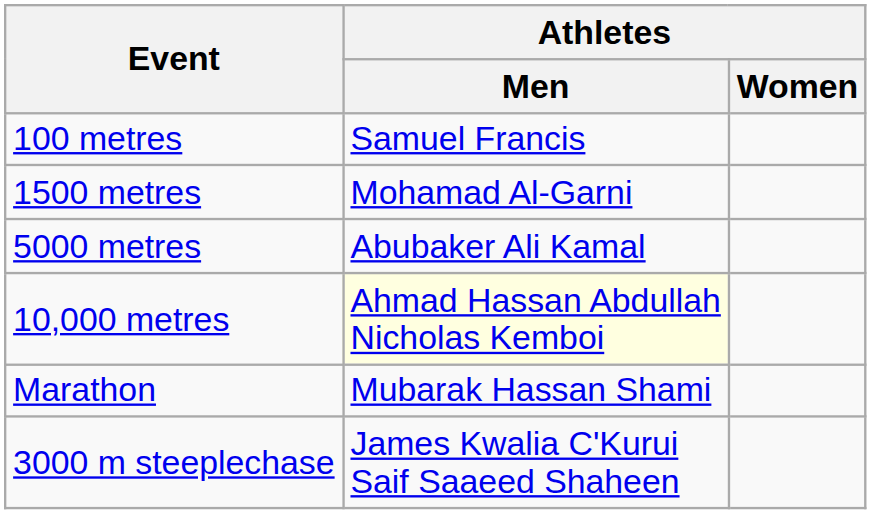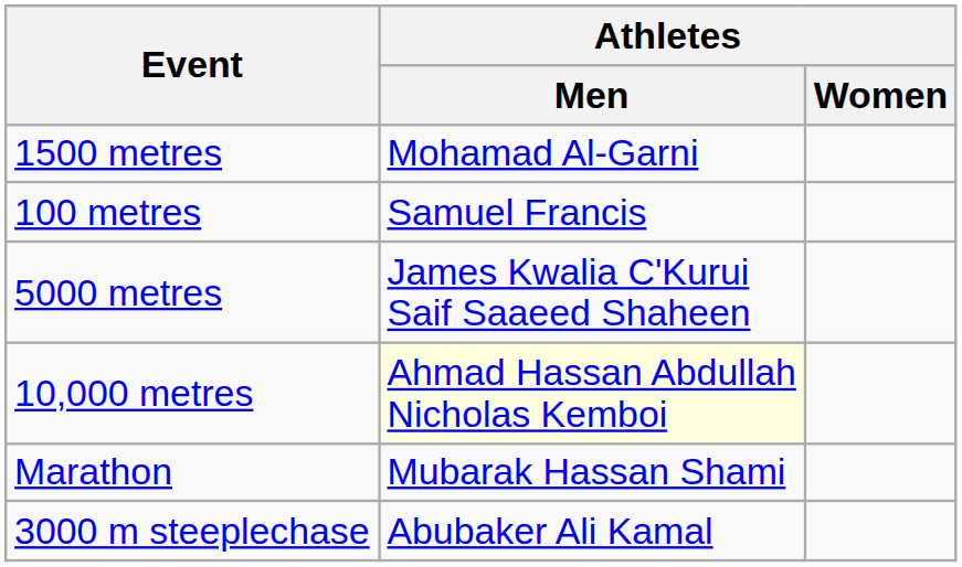rows swapped: 100 metres <-> 1500 metres
5000 metres | Athletes / Men: Abubaker Ali Kamal -> James Kwalia C'Kurui Saif Saaeed Shaheen
3000 m steeplechase | Athletes / Men: James Kwalia C'Kurui Saif Saaeed Shaheen -> Abubaker Ali Kamal
